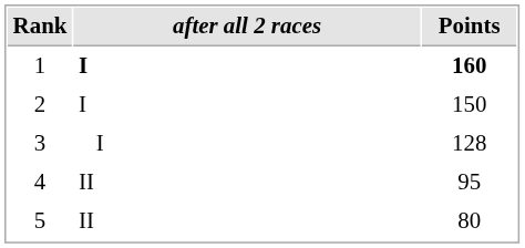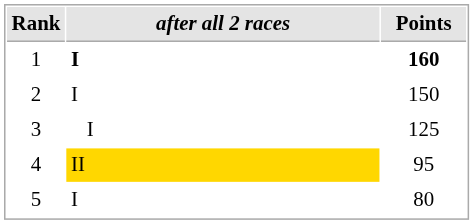3 | Points: 128 -> 125
4 | after all 2 races: no background -> gold background
5 | after all 2 races: II -> I
